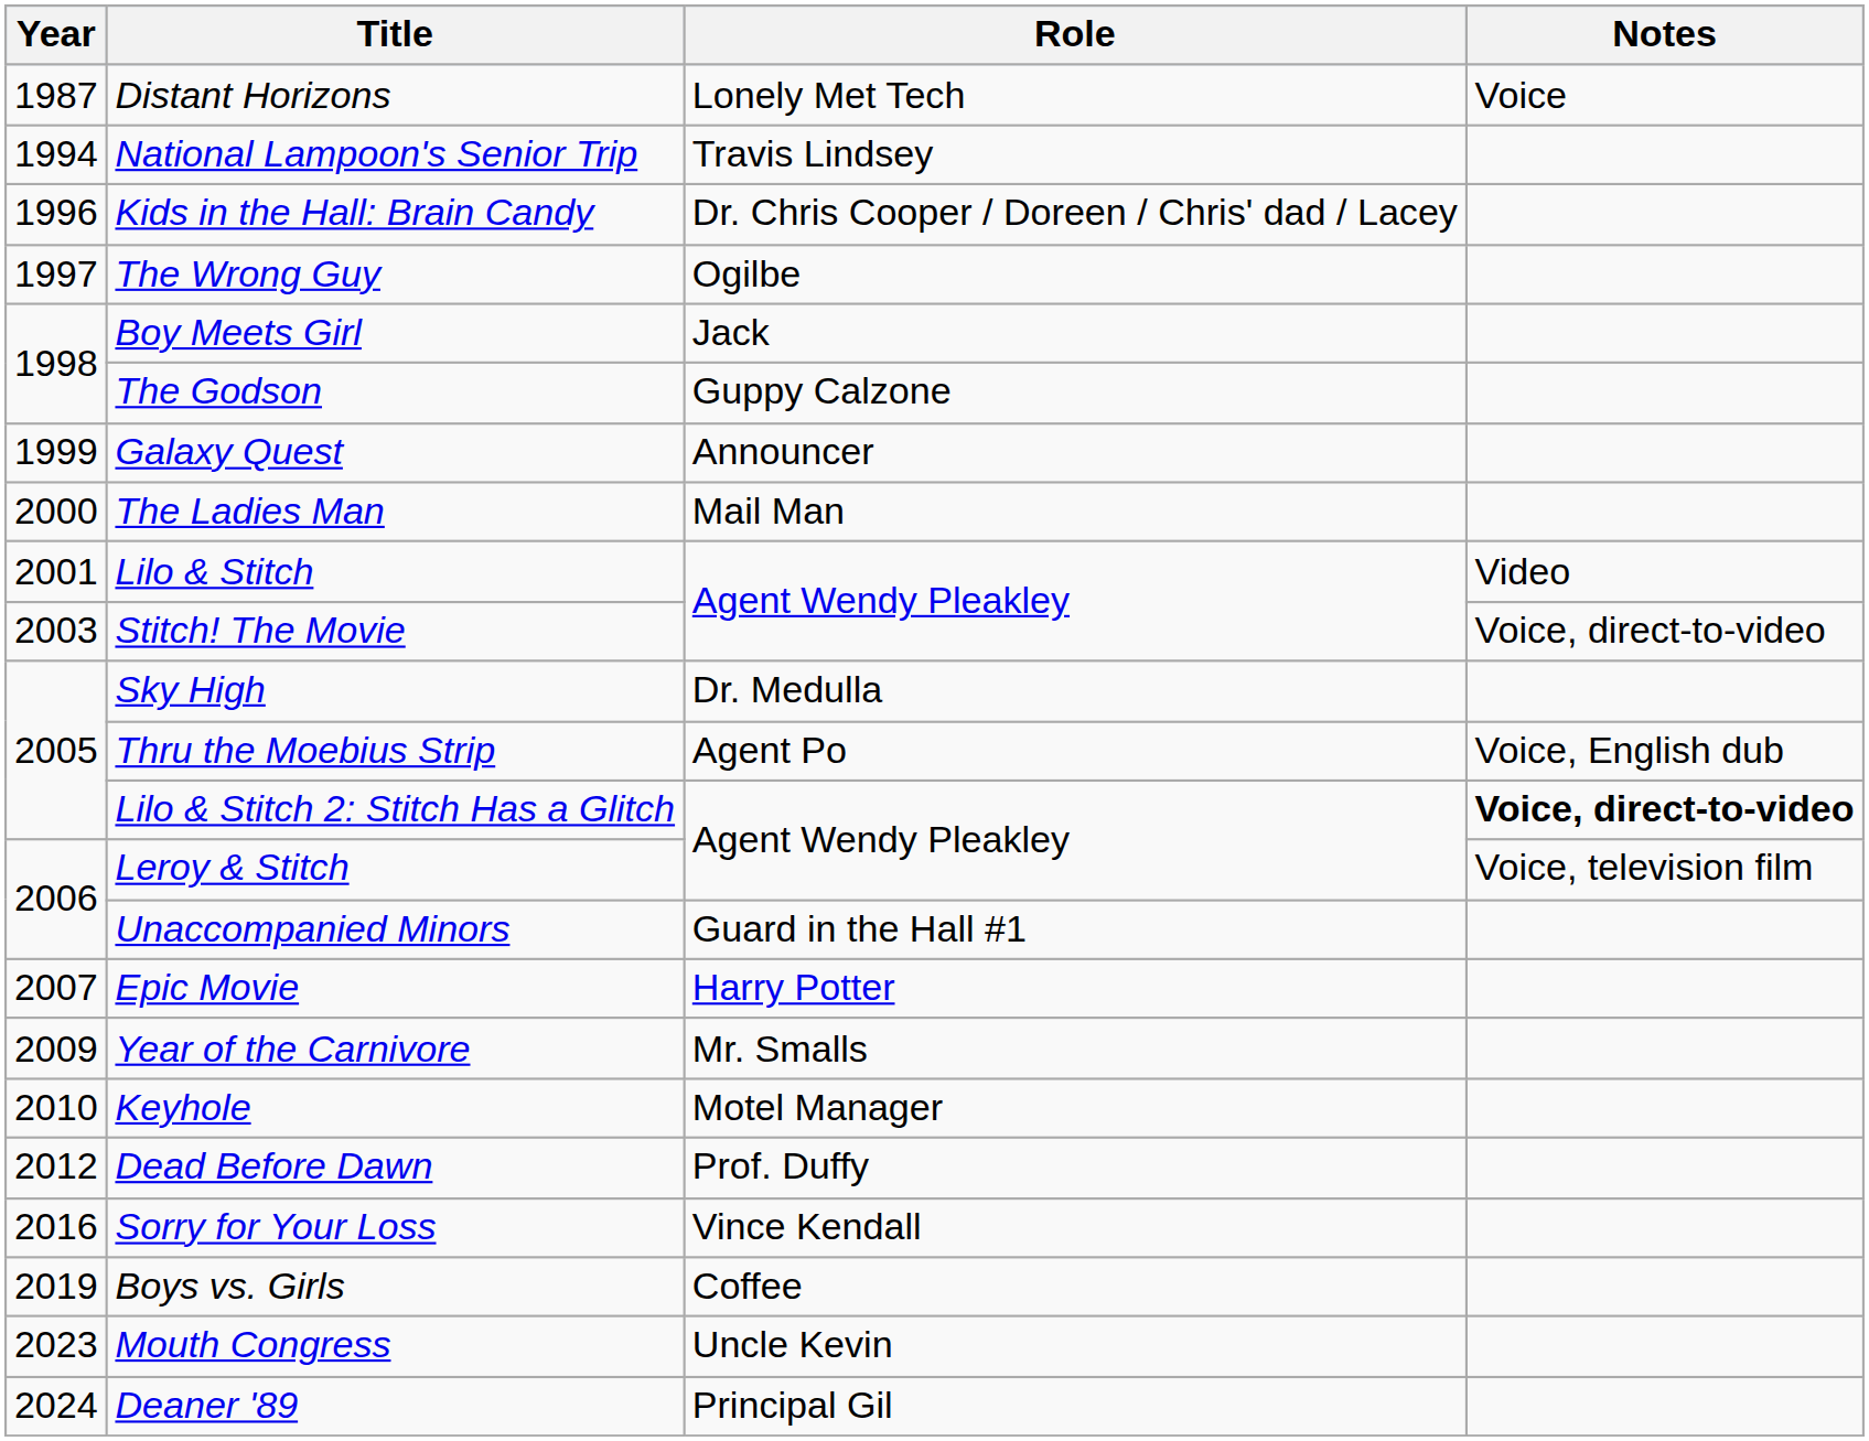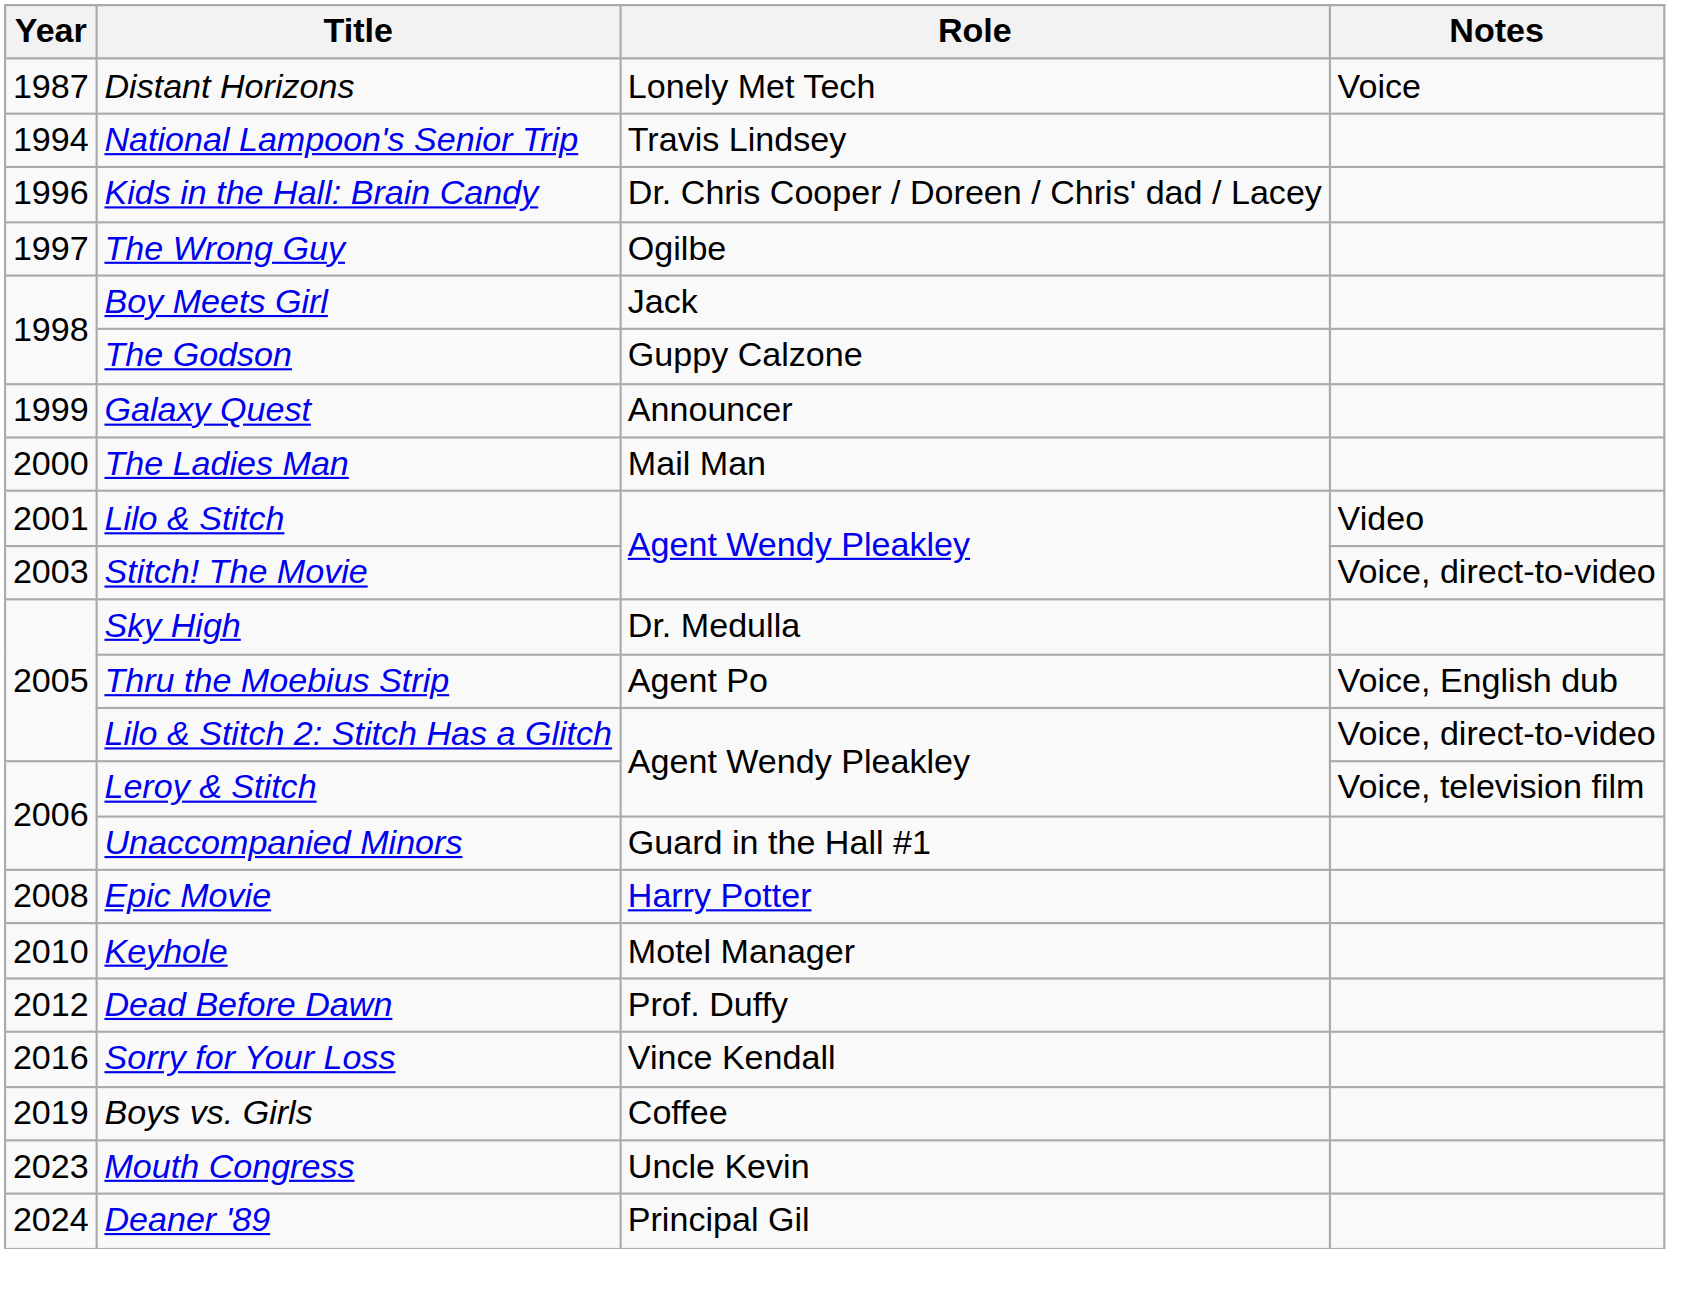Lilo & Stitch 2: Stitch Has a Glitch | Notes: bold -> normal
Epic Movie | Year: 2007 -> 2008
- row: 2009 | Year of the Carnivore | Mr. Smalls
